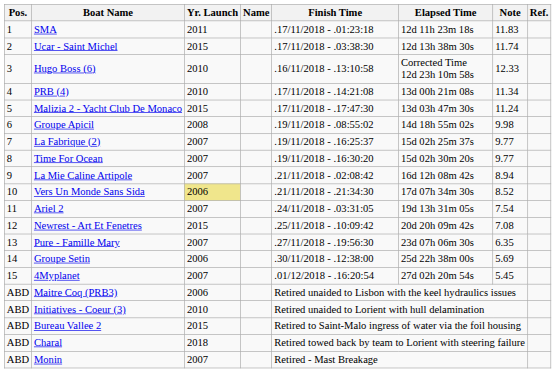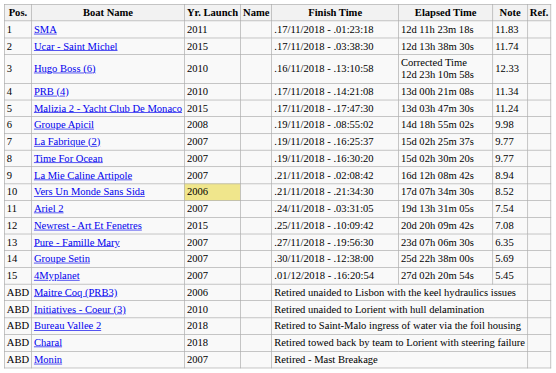Groupe Setin | Yr. Launch: 2006 -> 2007
Bureau Vallee 2 | Yr. Launch: 2015 -> 2018
